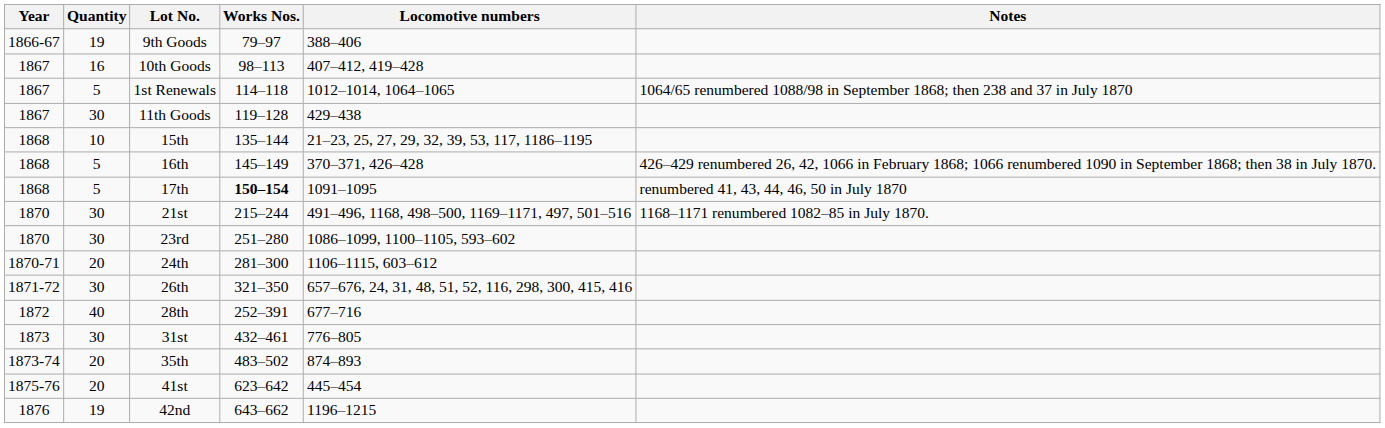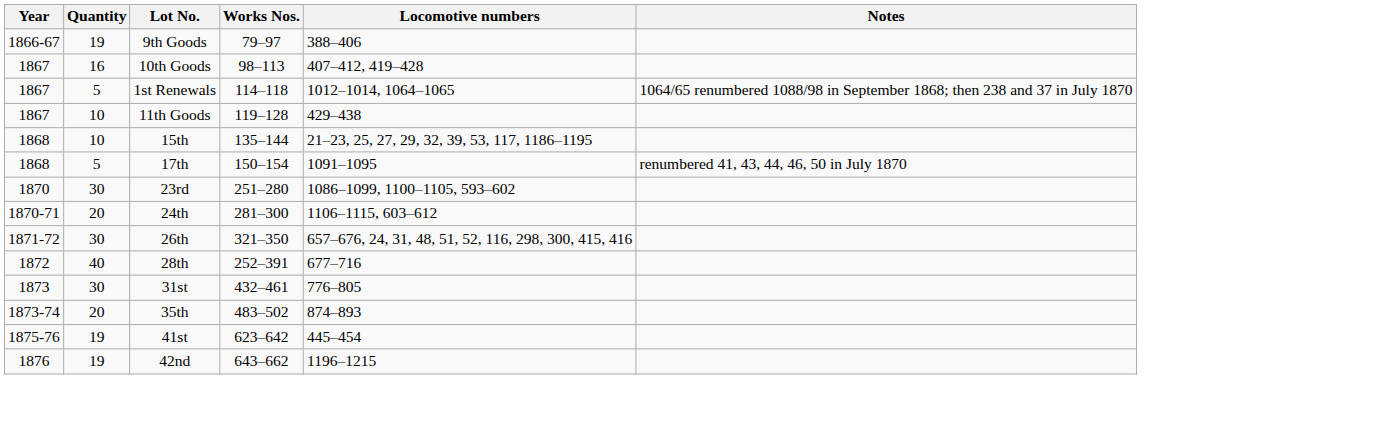11th Goods | Quantity: 30 -> 10
- row: 1868 | 5 | 16th | 145–149 | 370–371, 426–428 | 426–429 renumbered 26, 42, 1066 in February 1868; 1066 renumbered 1090 in September 1868; then 38 in July 1870.
17th | Works Nos.: bold -> normal
- row: 1870 | 30 | 21st | 215–244 | 491–496, 1168, 498–500, 1169–1171, 497, 501–516 | 1168–1171 renumbered 1082–85 in July 1870.
41st | Quantity: 20 -> 19
